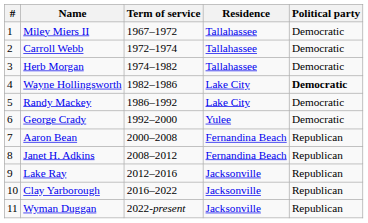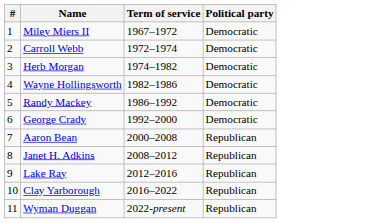- column: Residence | Tallahassee | Tallahassee | Tallahassee | Lake City | Lake City | Yulee | Fernandina Beach | Fernandina Beach | Jacksonville | Jacksonville | Jacksonville
Wayne Hollingsworth | Political party: bold -> normal
